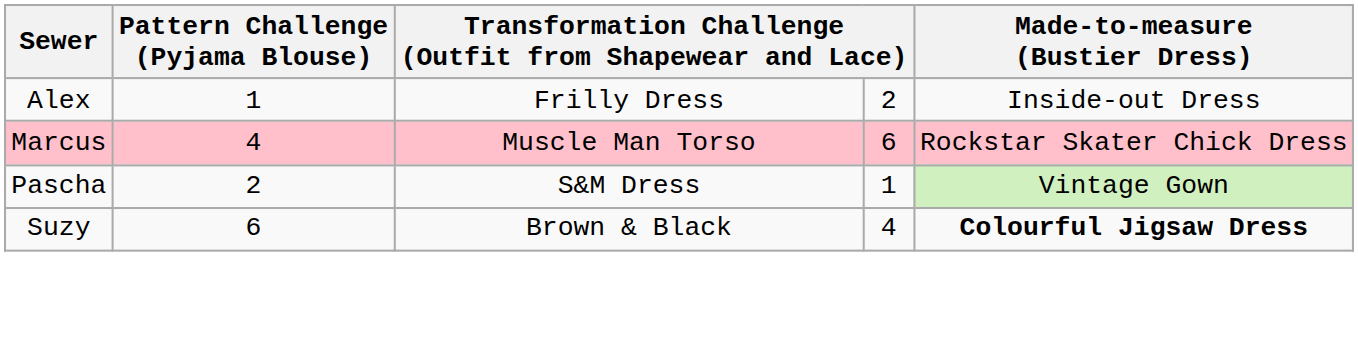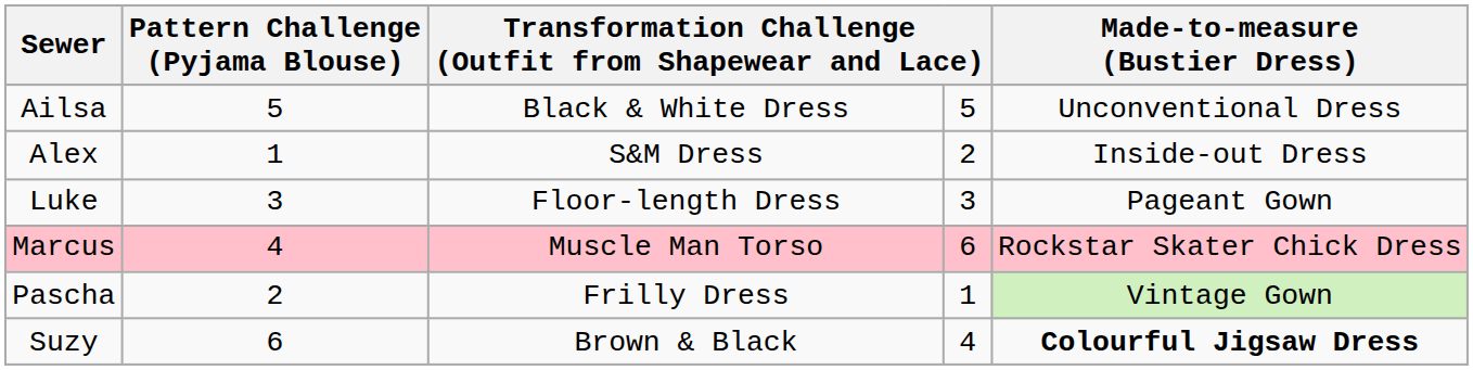+ row: Ailsa | 5 | Black & White Dress | 5 | Unconventional Dress
Alex | column 3: Frilly Dress -> S&M Dress
+ row: Luke | 3 | Floor-length Dress | 3 | Pageant Gown
Pascha | column 3: S&M Dress -> Frilly Dress
